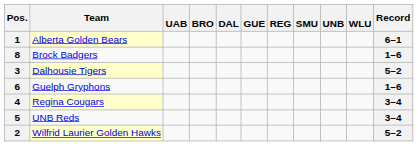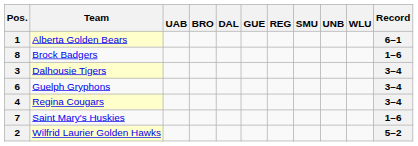3 | Record: 5–2 -> 3–4
6 | Record: 1–6 -> 3–4
+ row: 7 | Saint Mary's Huskies | 1–6
- row: 5 | UNB Reds | 3–4
